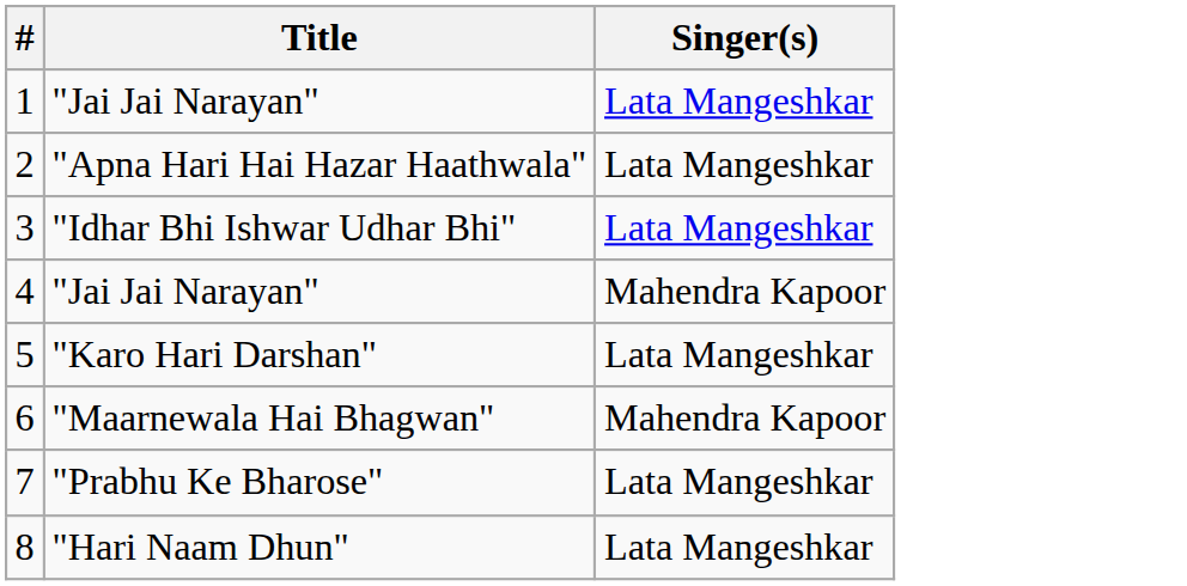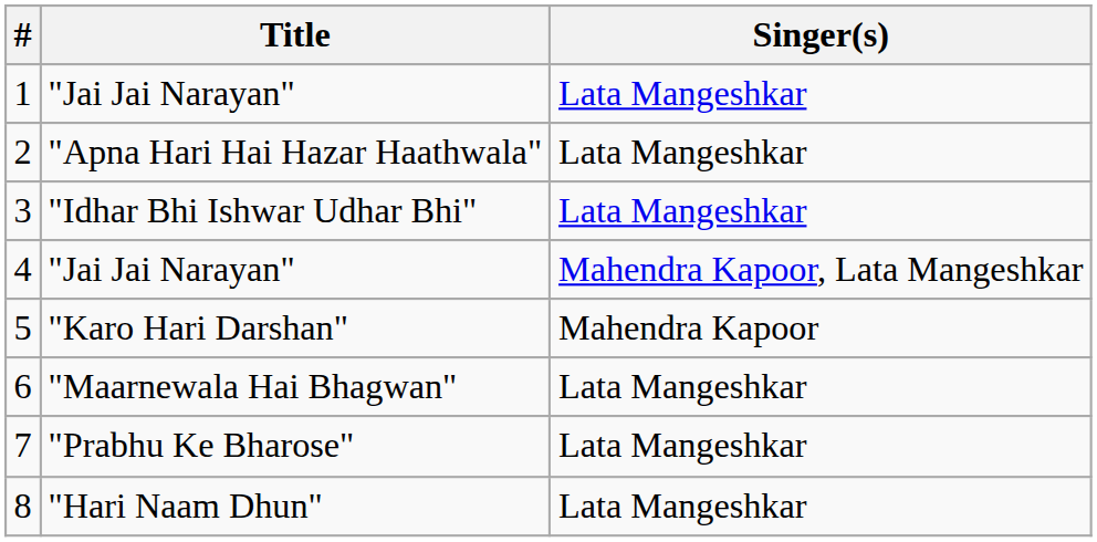4 | Singer(s): Mahendra Kapoor -> Mahendra Kapoor, Lata Mangeshkar
5 | Singer(s): Lata Mangeshkar -> Mahendra Kapoor
6 | Singer(s): Mahendra Kapoor -> Lata Mangeshkar
